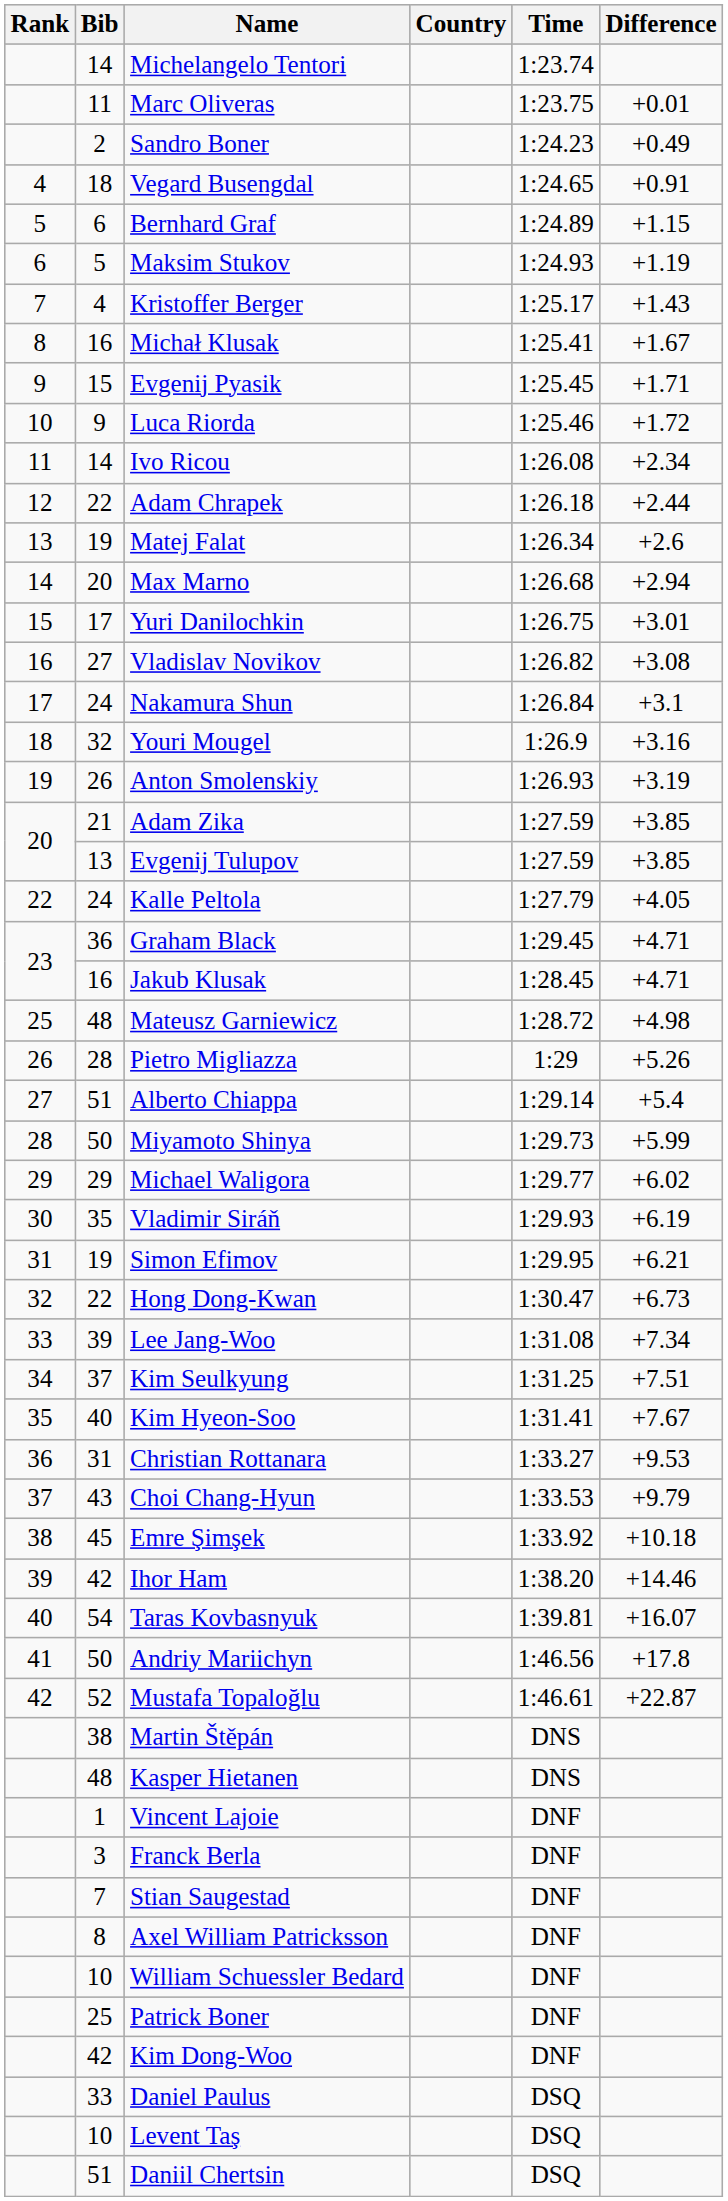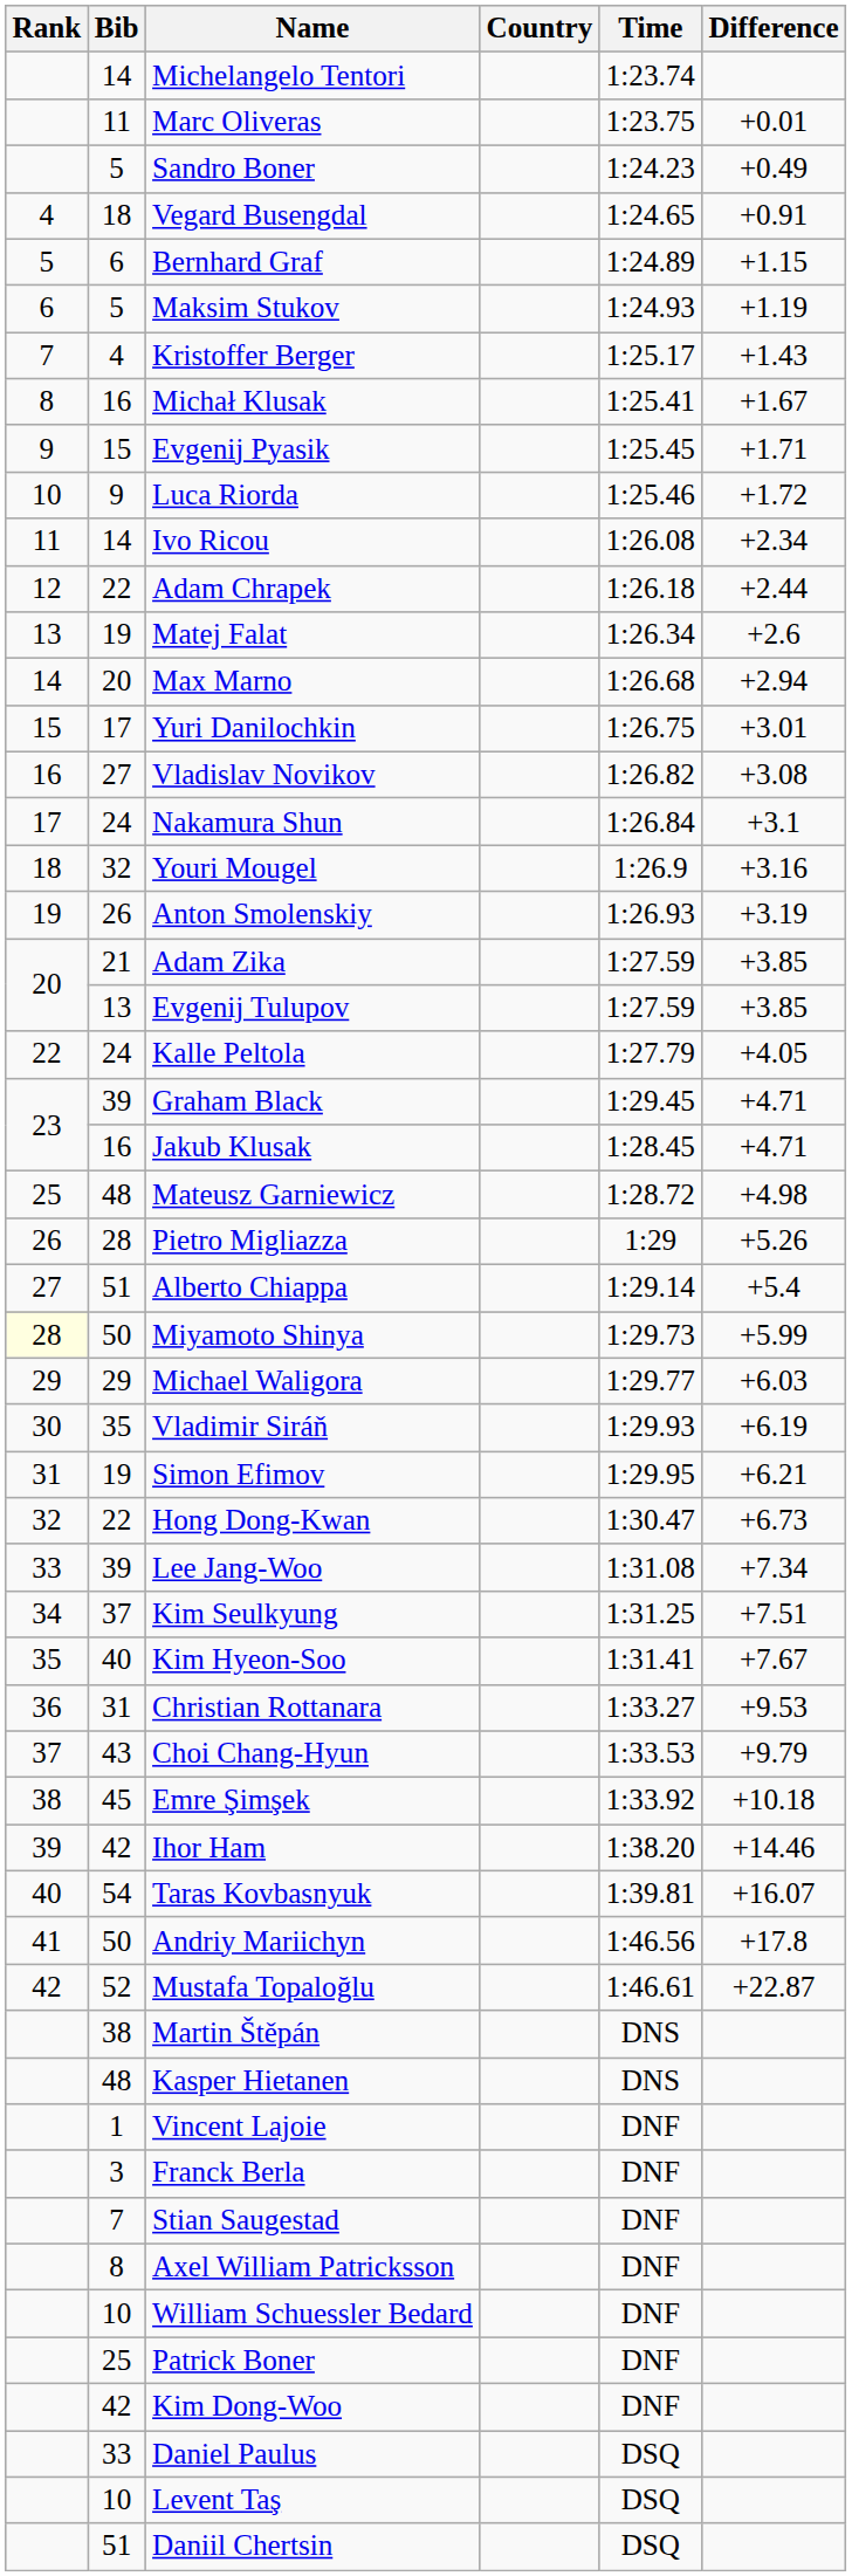Sandro Boner | Bib: 2 -> 5
Graham Black | Bib: 36 -> 39
Miyamoto Shinya | Rank: no background -> lightyellow background
Michael Waligora | Difference: +6.02 -> +6.03
